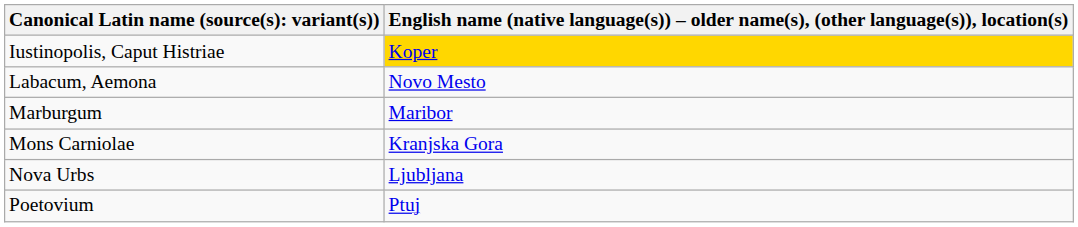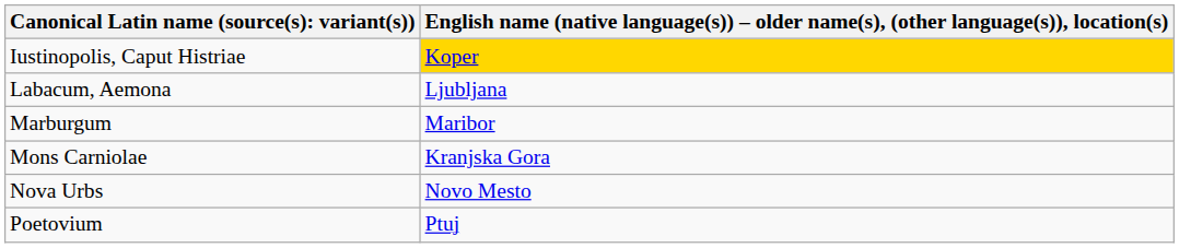Labacum, Aemona | column 2: Novo Mesto -> Ljubljana
Nova Urbs | column 2: Ljubljana -> Novo Mesto
